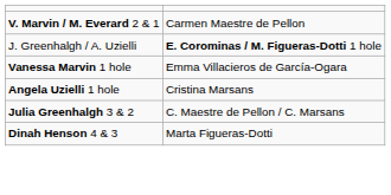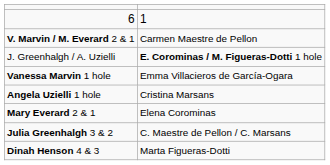+ row: 6 | 1
+ row: Mary Everard 2 & 1 | Elena Corominas
